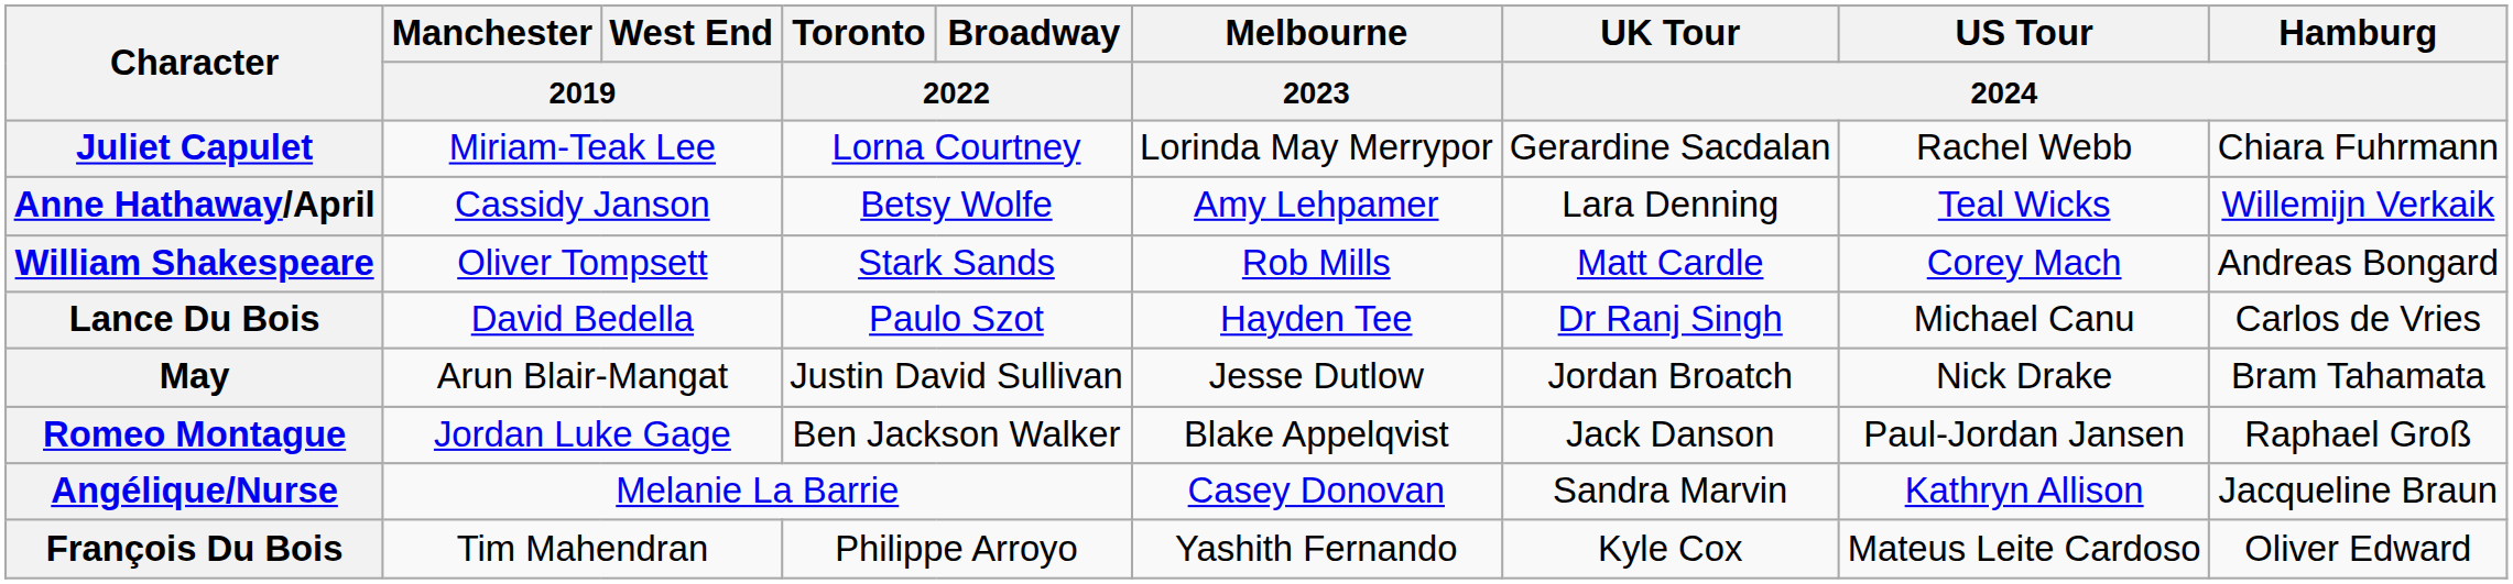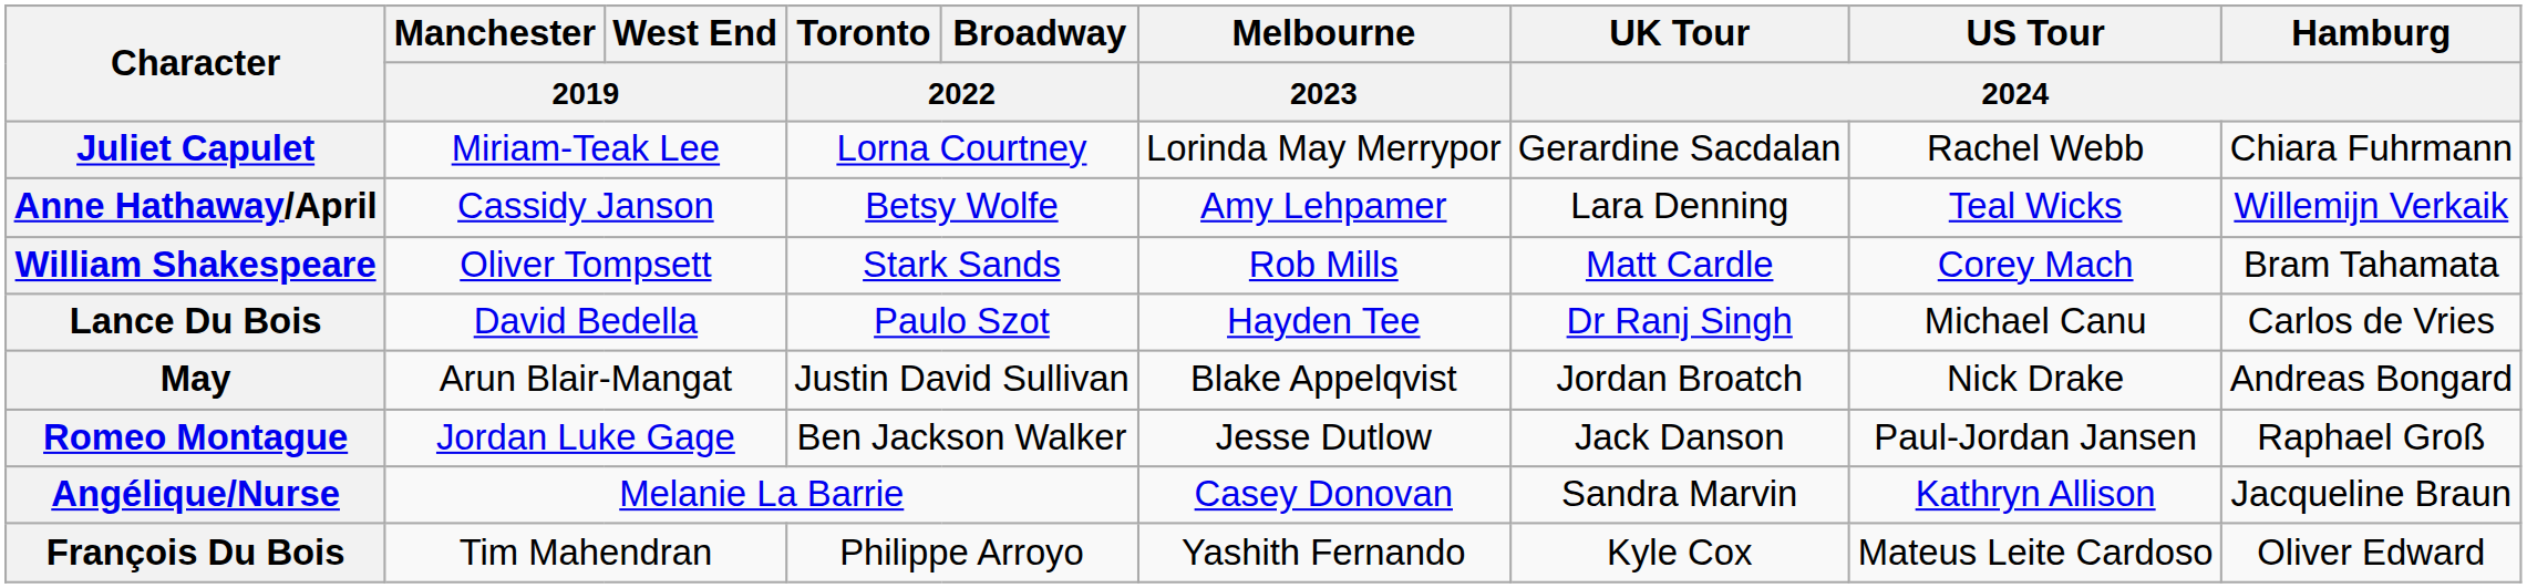William Shakespeare | Hamburg / 2024: Andreas Bongard -> Bram Tahamata
May | Melbourne / 2023: Jesse Dutlow -> Blake Appelqvist
May | Hamburg / 2024: Bram Tahamata -> Andreas Bongard
Romeo Montague | Melbourne / 2023: Blake Appelqvist -> Jesse Dutlow
